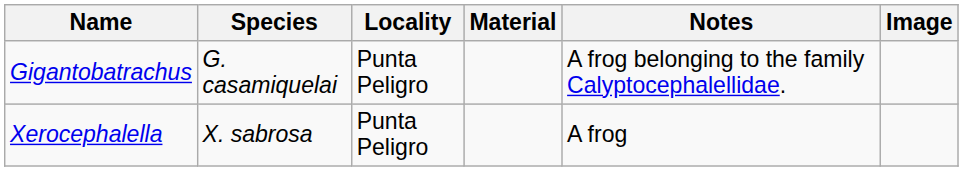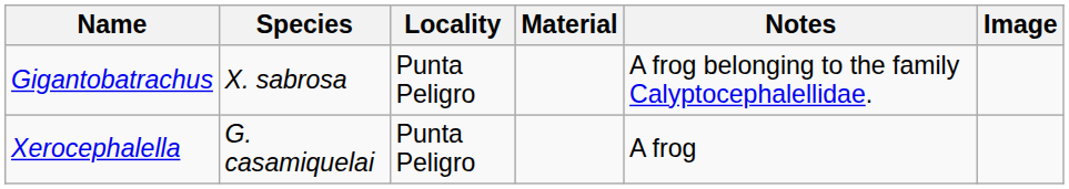Gigantobatrachus | Species: G. casamiquelai -> X. sabrosa
Xerocephalella | Species: X. sabrosa -> G. casamiquelai
